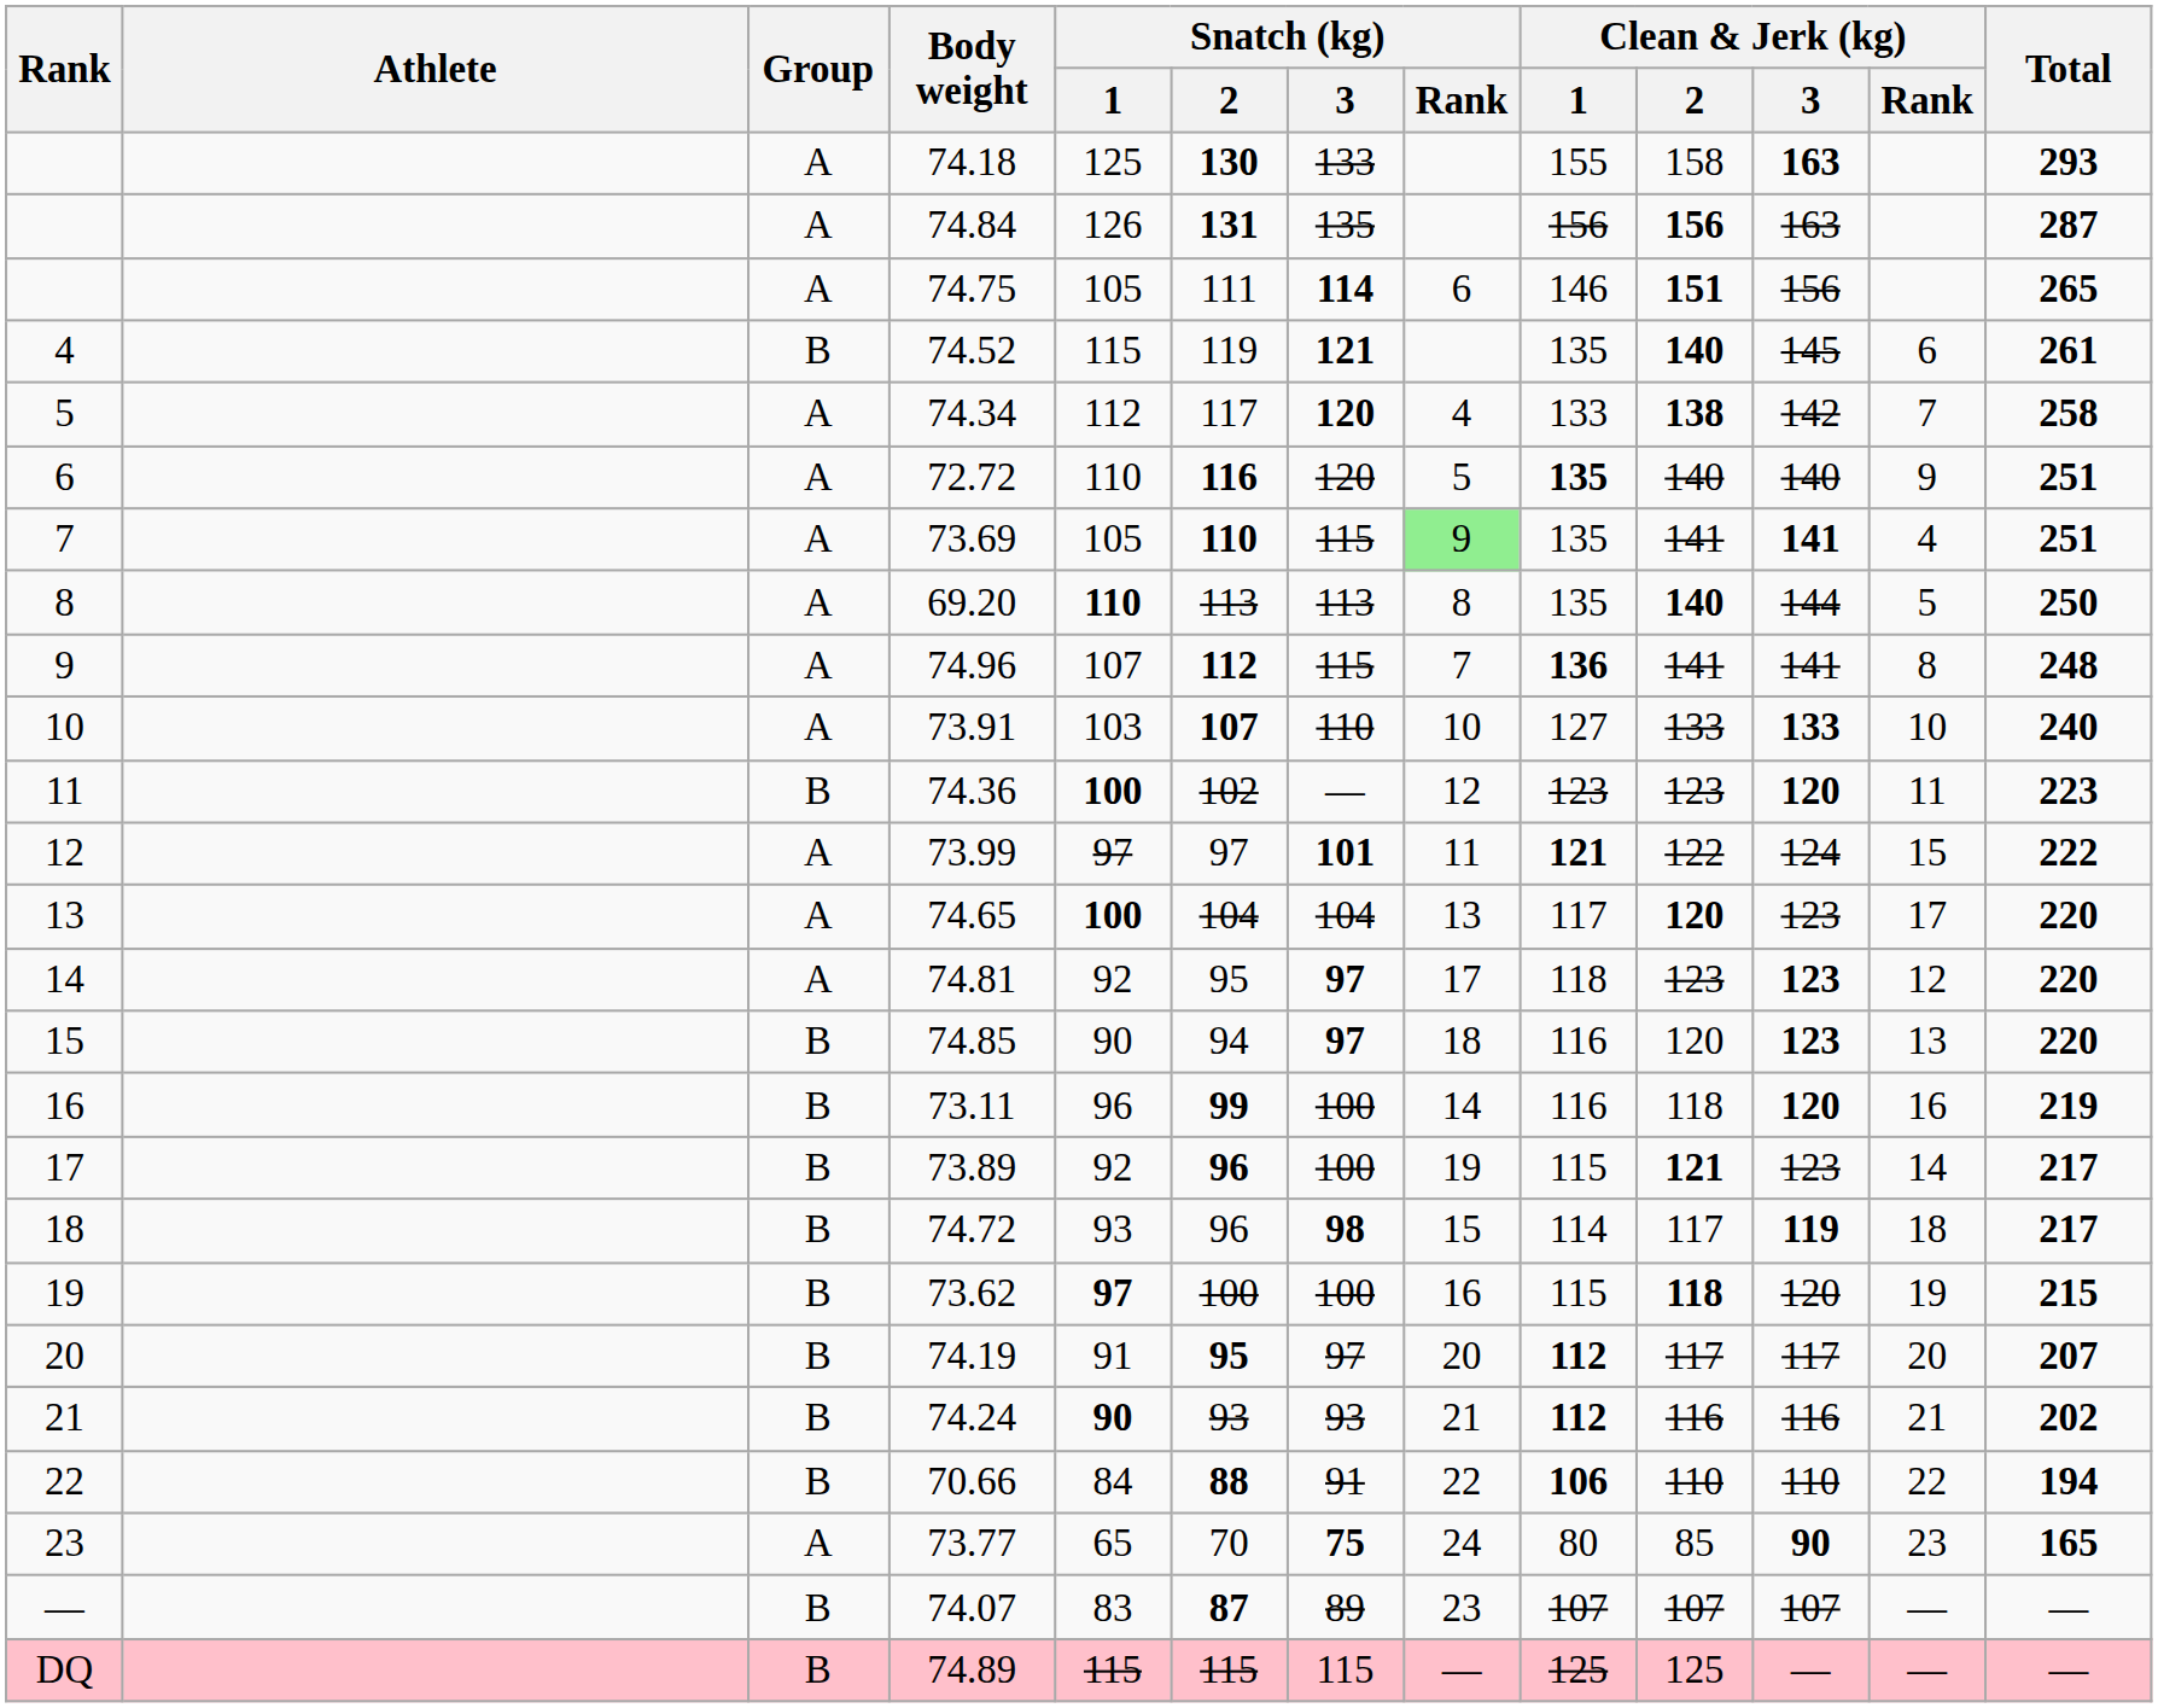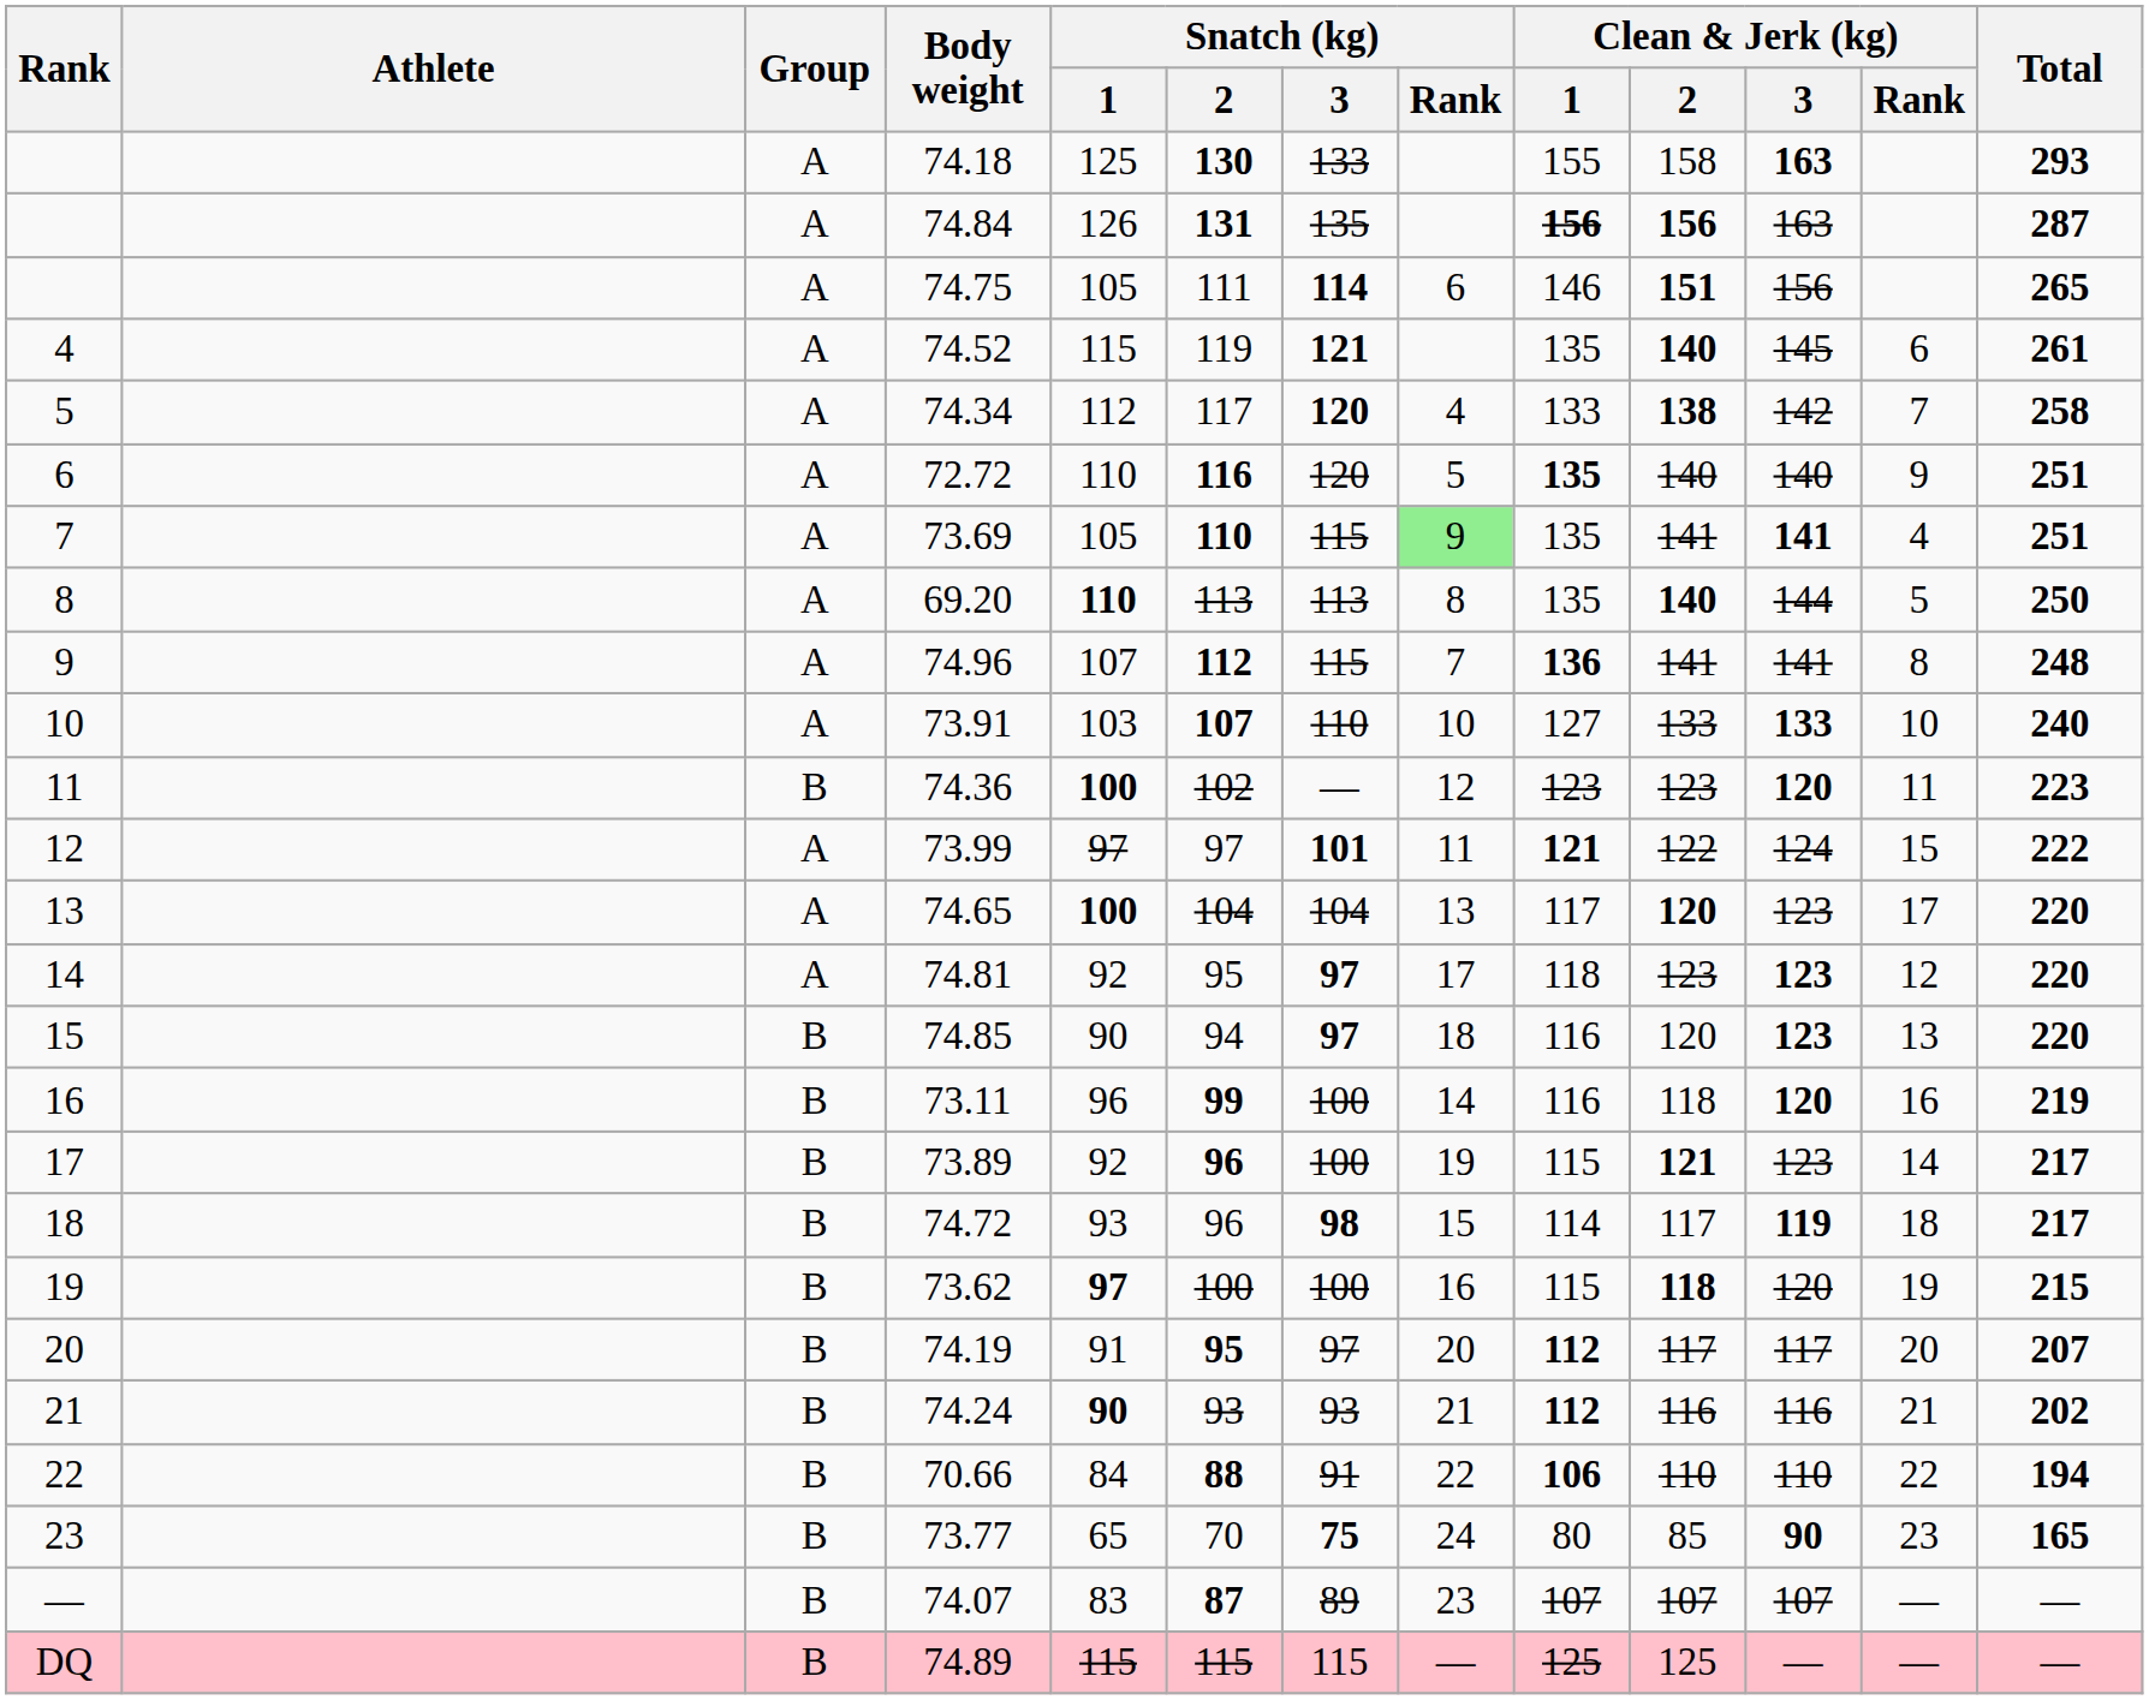74.84 | Clean & Jerk (kg) / 1: normal -> bold
74.52 | Group: B -> A
73.77 | Group: A -> B
